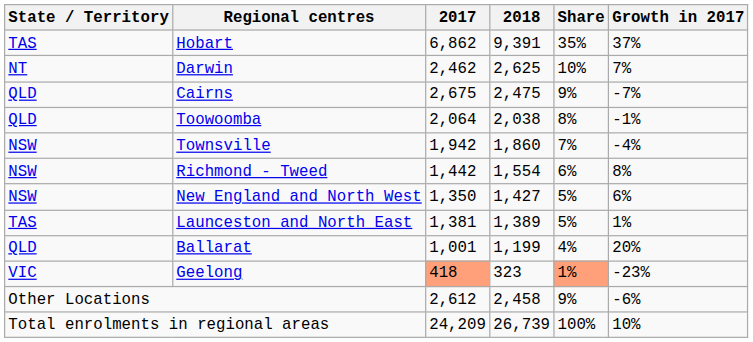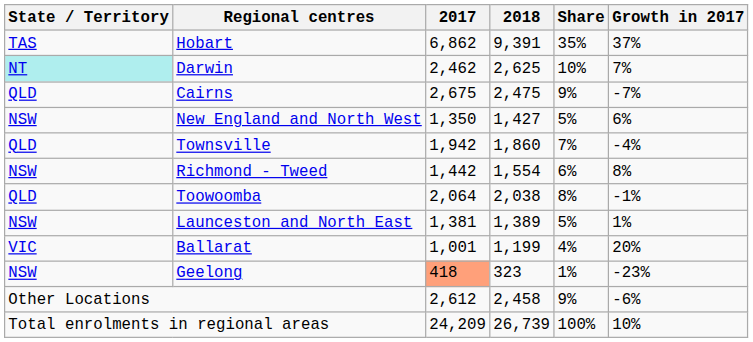Darwin | State / Territory: no background -> paleturquoise background
rows swapped: Toowoomba <-> New England and North West
Townsville | State / Territory: NSW -> QLD
Launceston and North East | State / Territory: TAS -> NSW
Ballarat | State / Territory: QLD -> VIC
Geelong | State / Territory: VIC -> NSW
Geelong | Share: lightsalmon background -> no background
